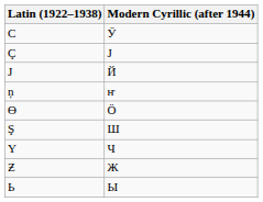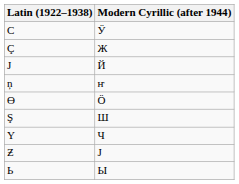Ç | Modern Cyrillic (after 1944): Ј -> Ж
Ƶ | Modern Cyrillic (after 1944): Ж -> Ј
